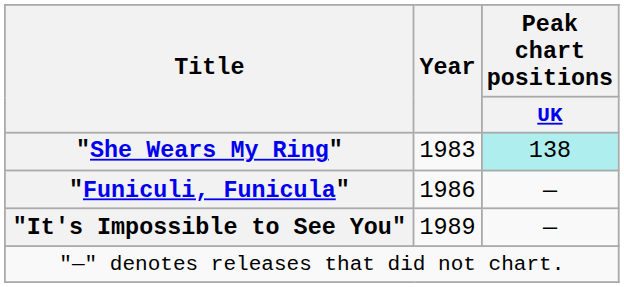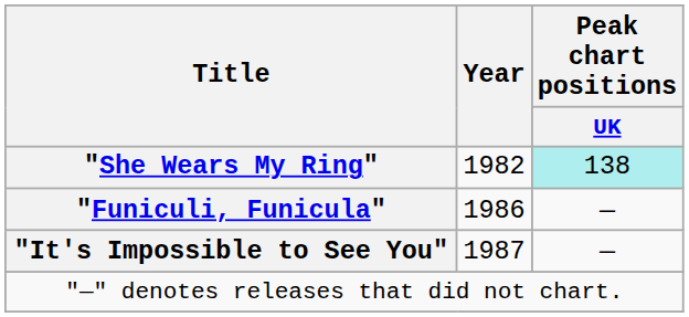"She Wears My Ring" | Year: 1983 -> 1982
"It's Impossible to See You" | Year: 1989 -> 1987
